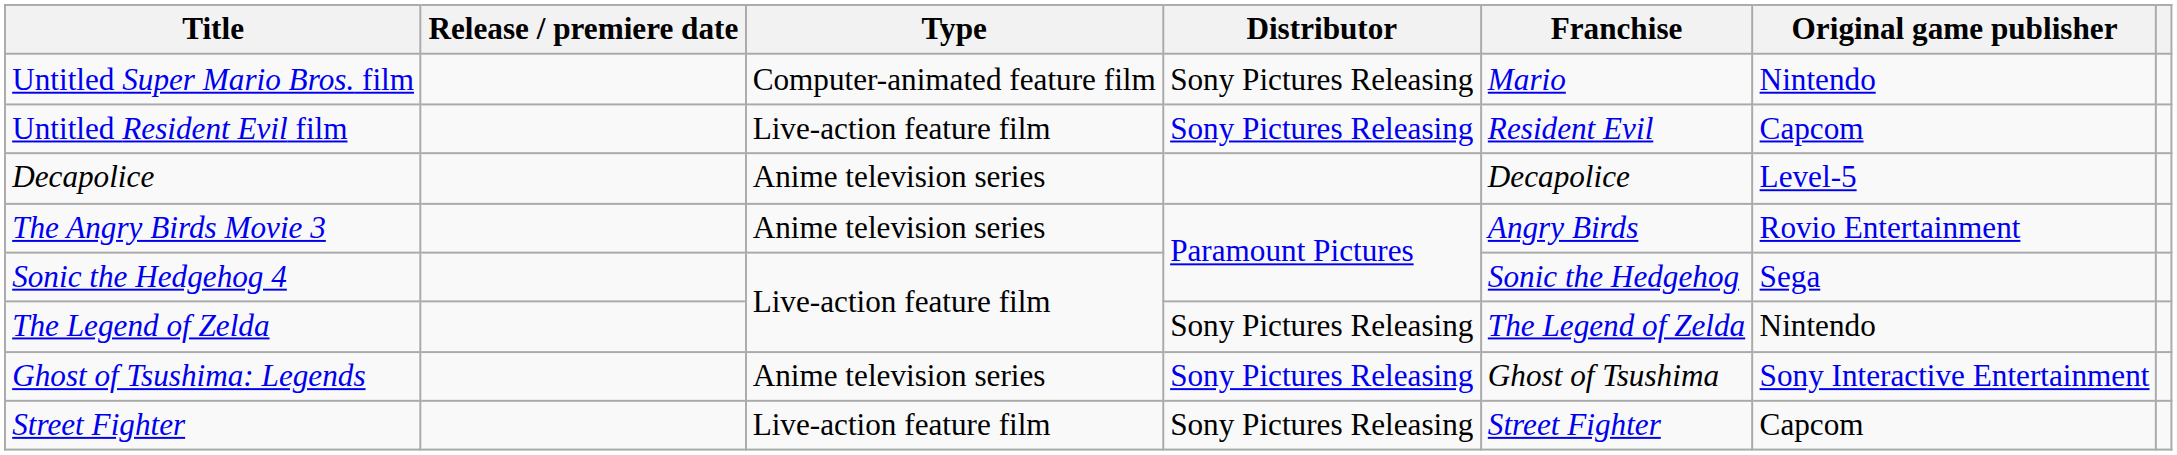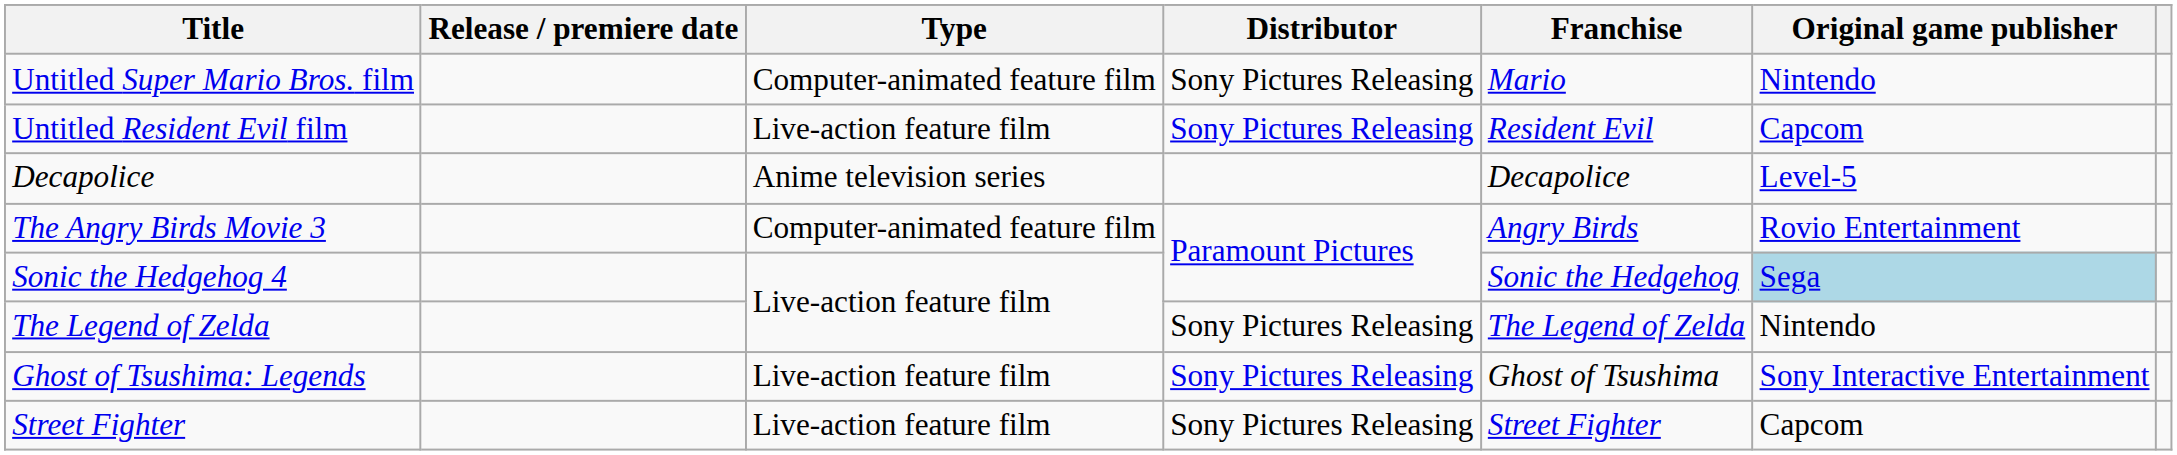The Angry Birds Movie 3 | Type: Anime television series -> Computer-animated feature film
Sonic the Hedgehog 4 | Original game publisher: no background -> lightblue background
Ghost of Tsushima: Legends | Type: Anime television series -> Live-action feature film
